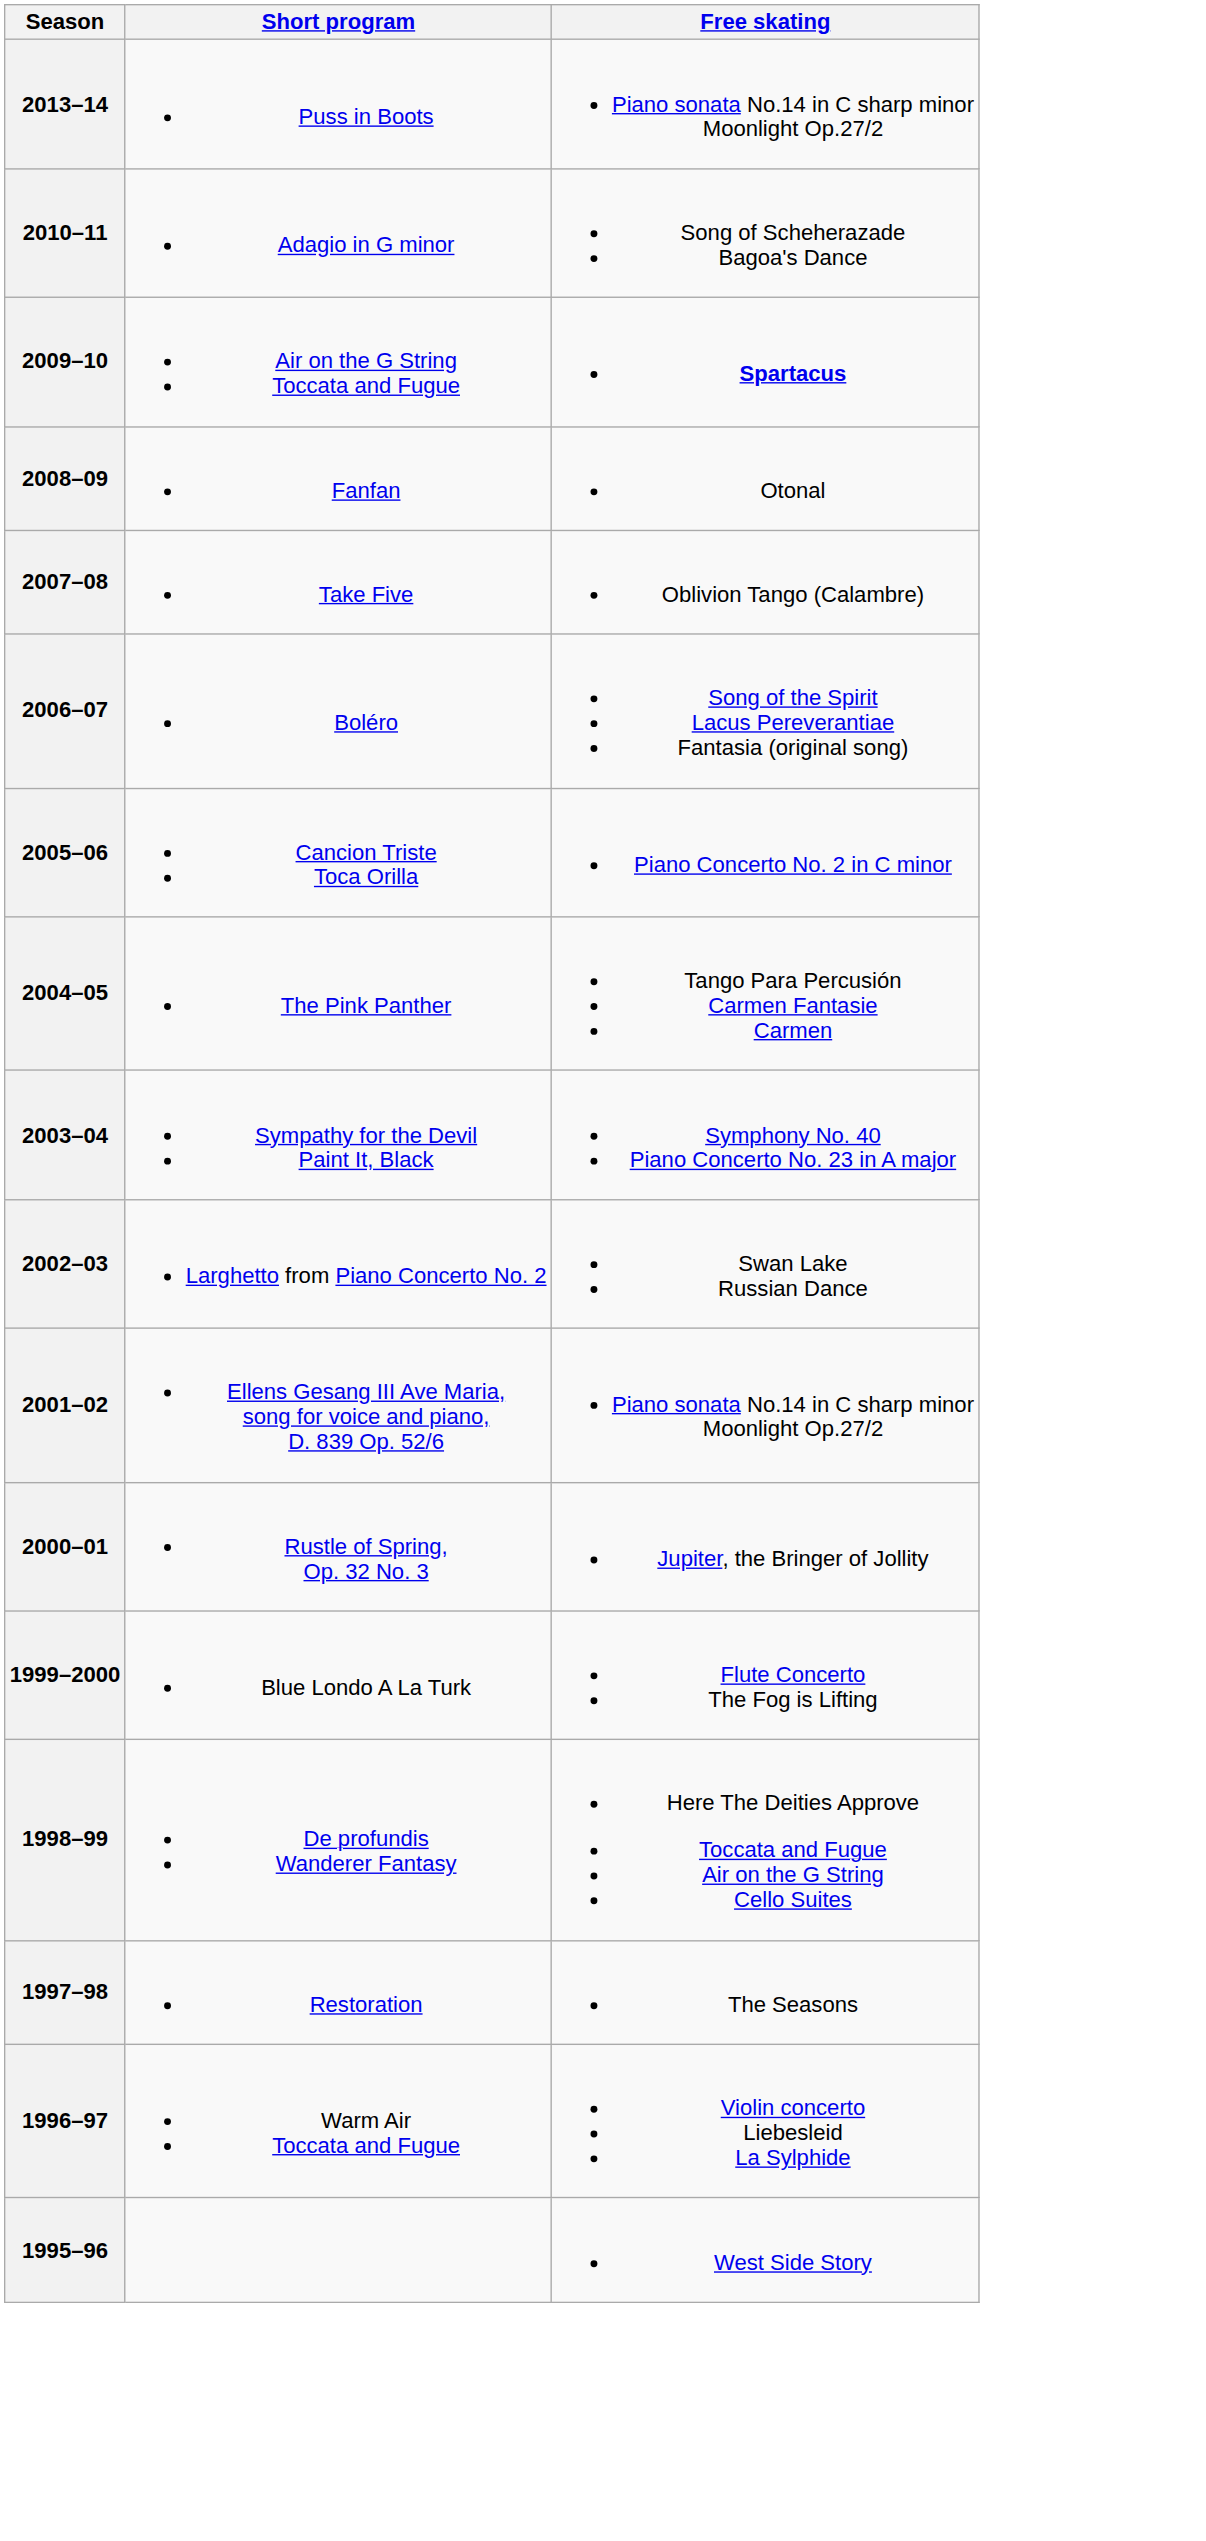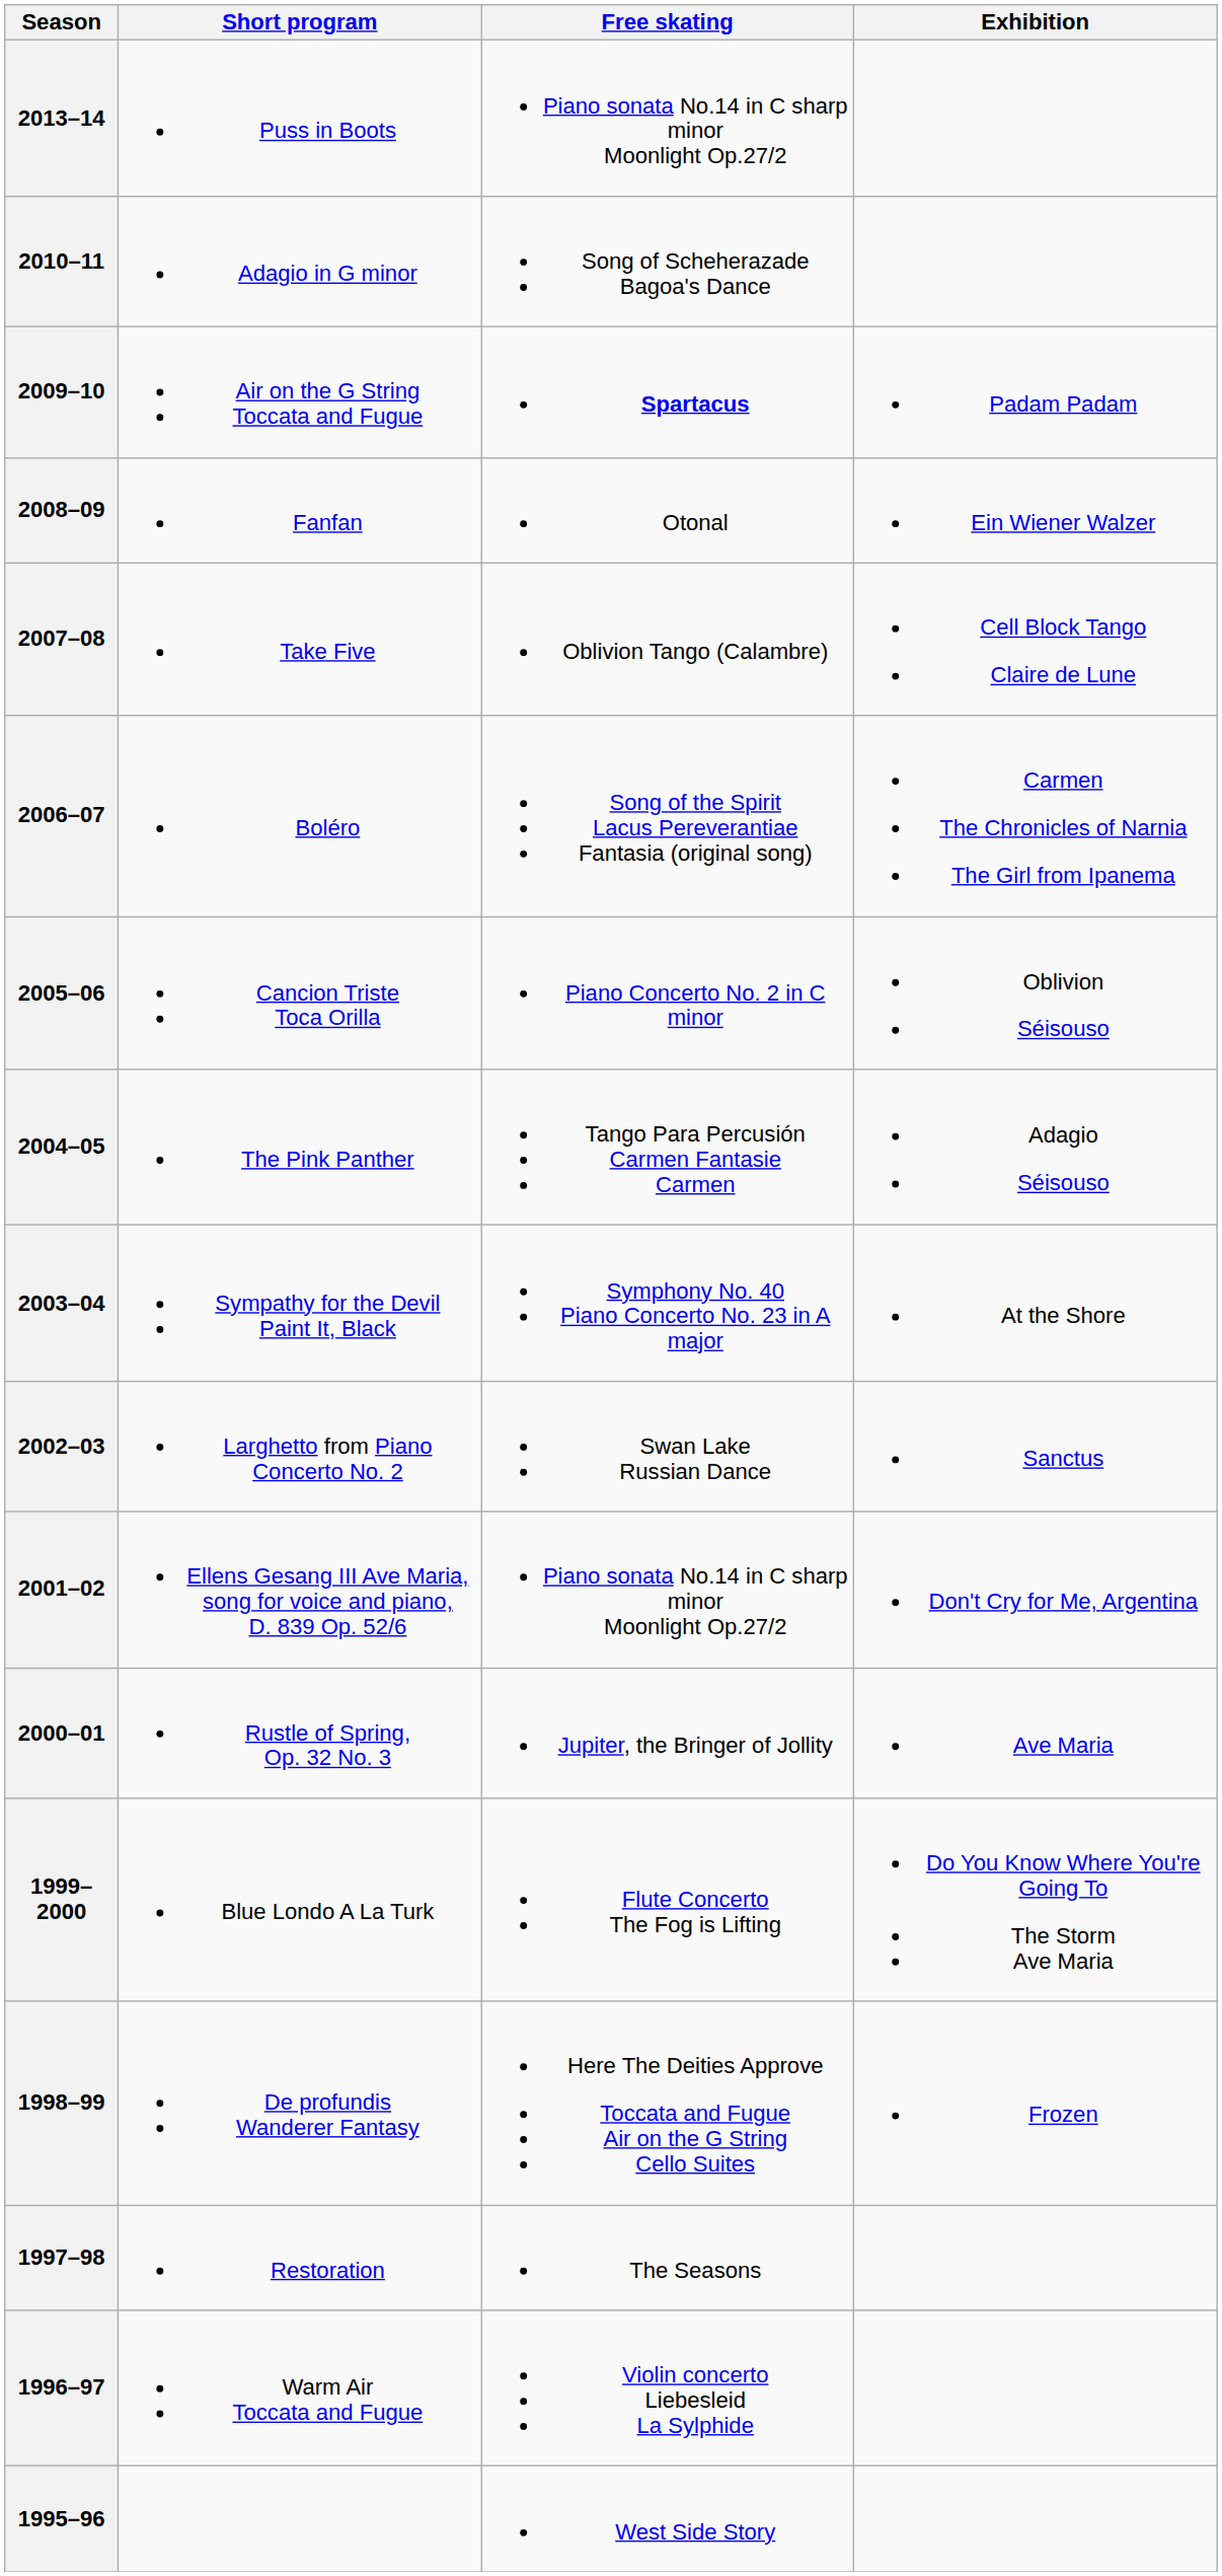+ column: Exhibition | Padam Padam | Ein Wiener Walzer | Cell Block Tango Claire de Lune | Carmen The Chronicles of Narnia The Girl from Ipanema | Oblivion Séisouso | Adagio Séisouso | At the Shore | Sanctus | Don't Cry for Me, Argentina | Ave Maria | Do You Know Where You're Going To The Storm Ave Maria | Frozen
